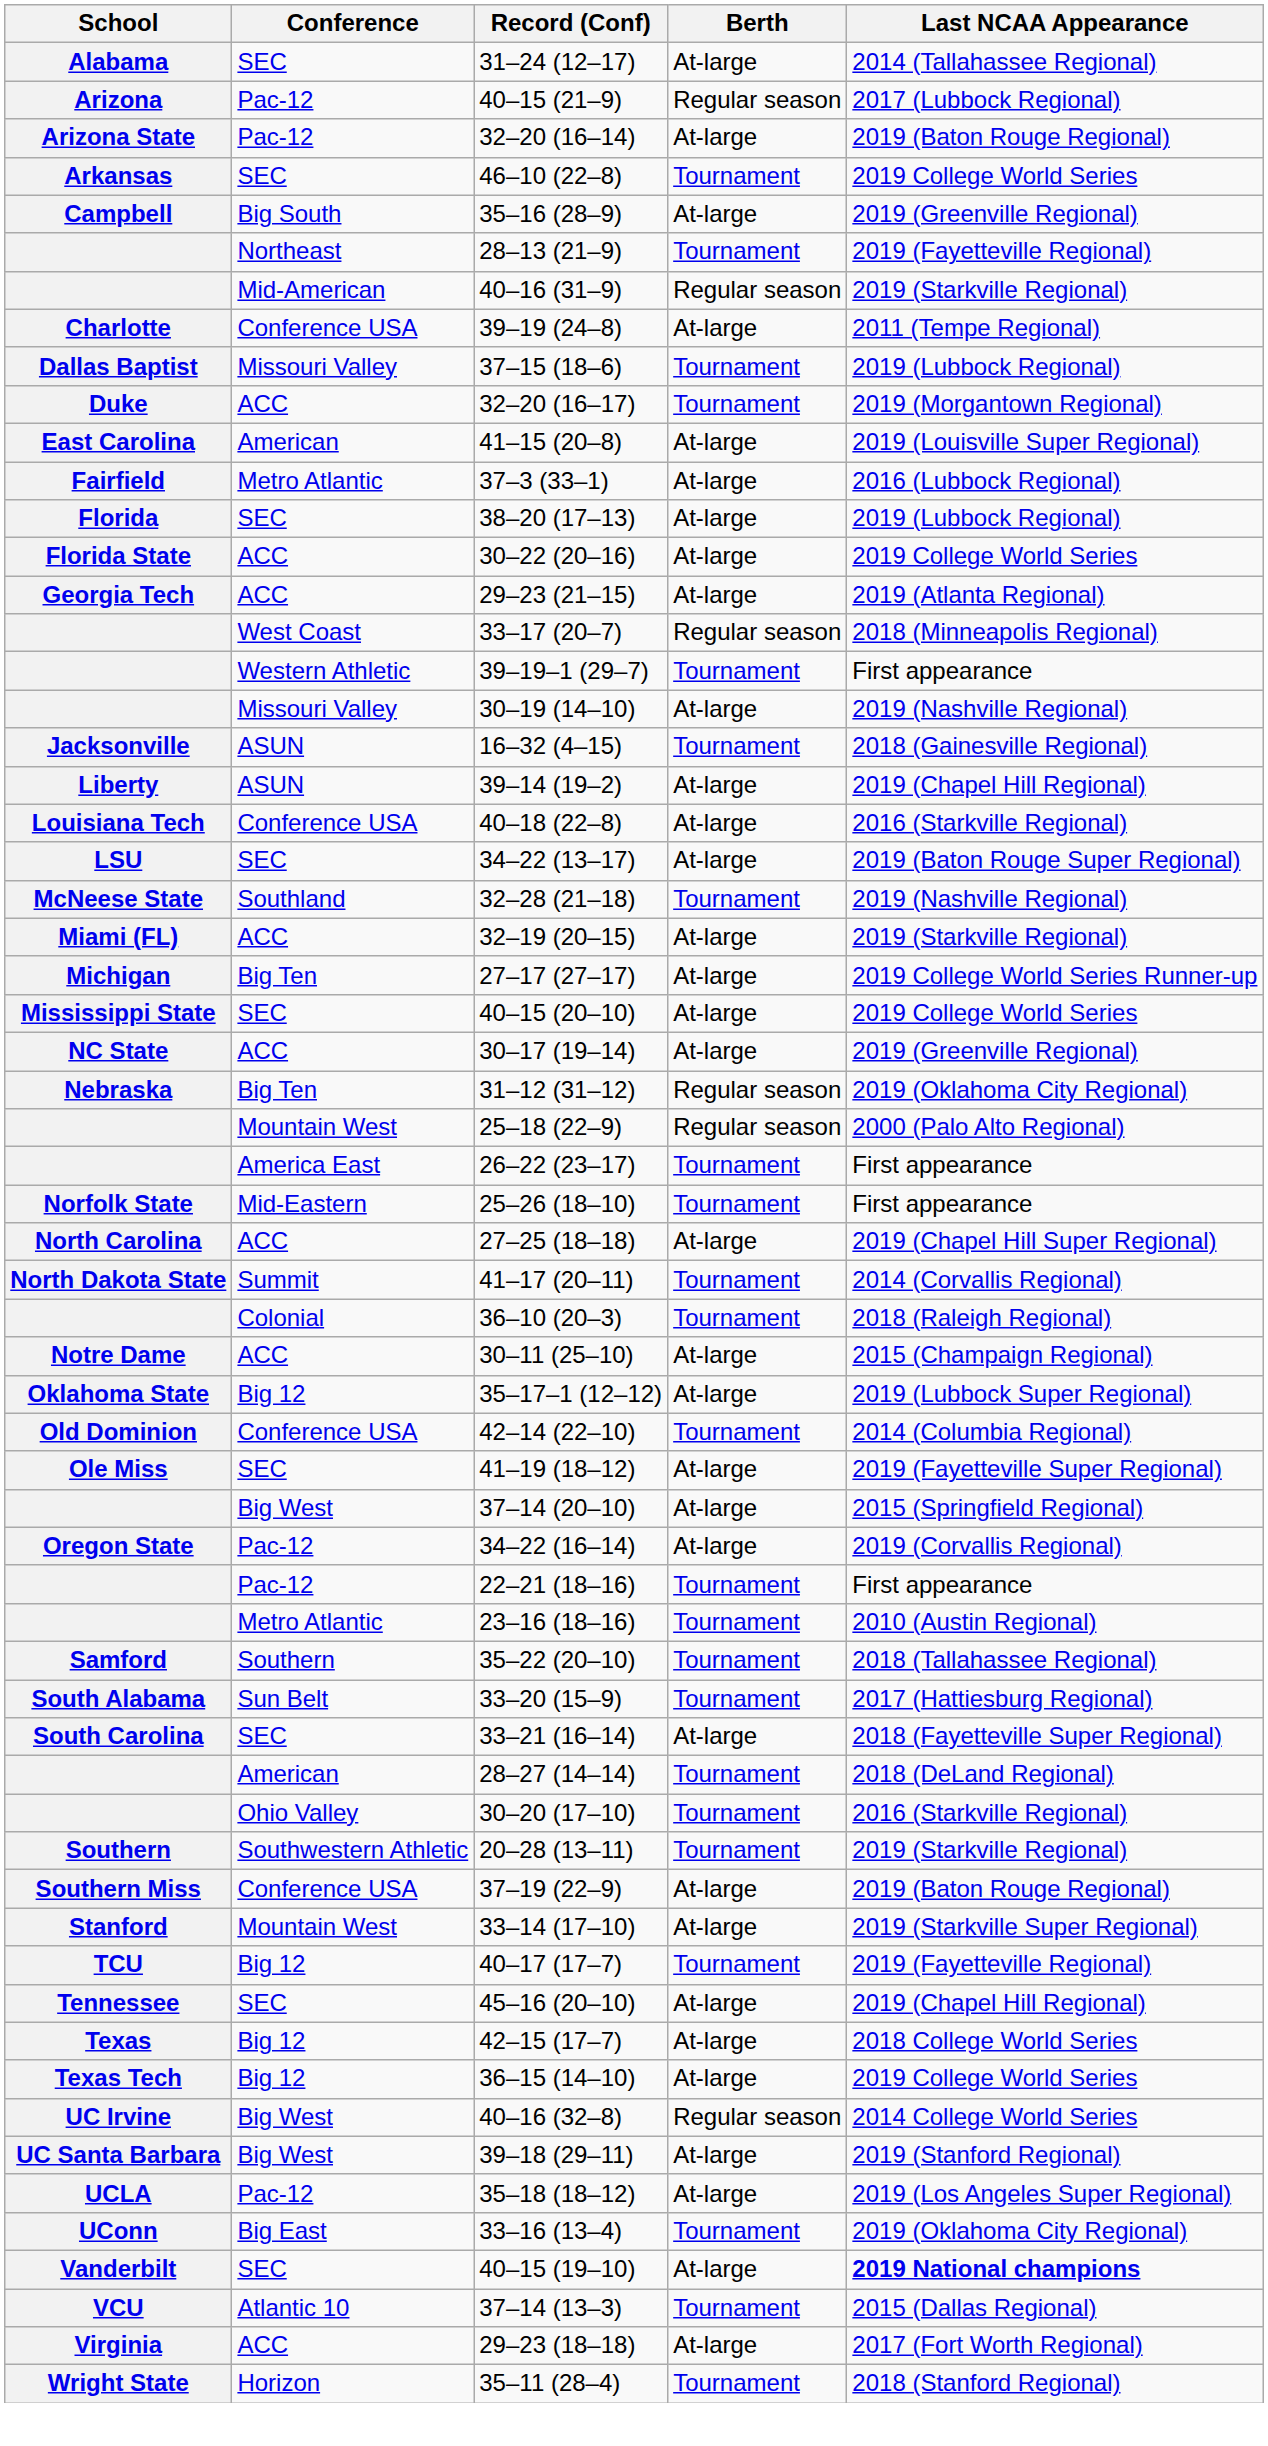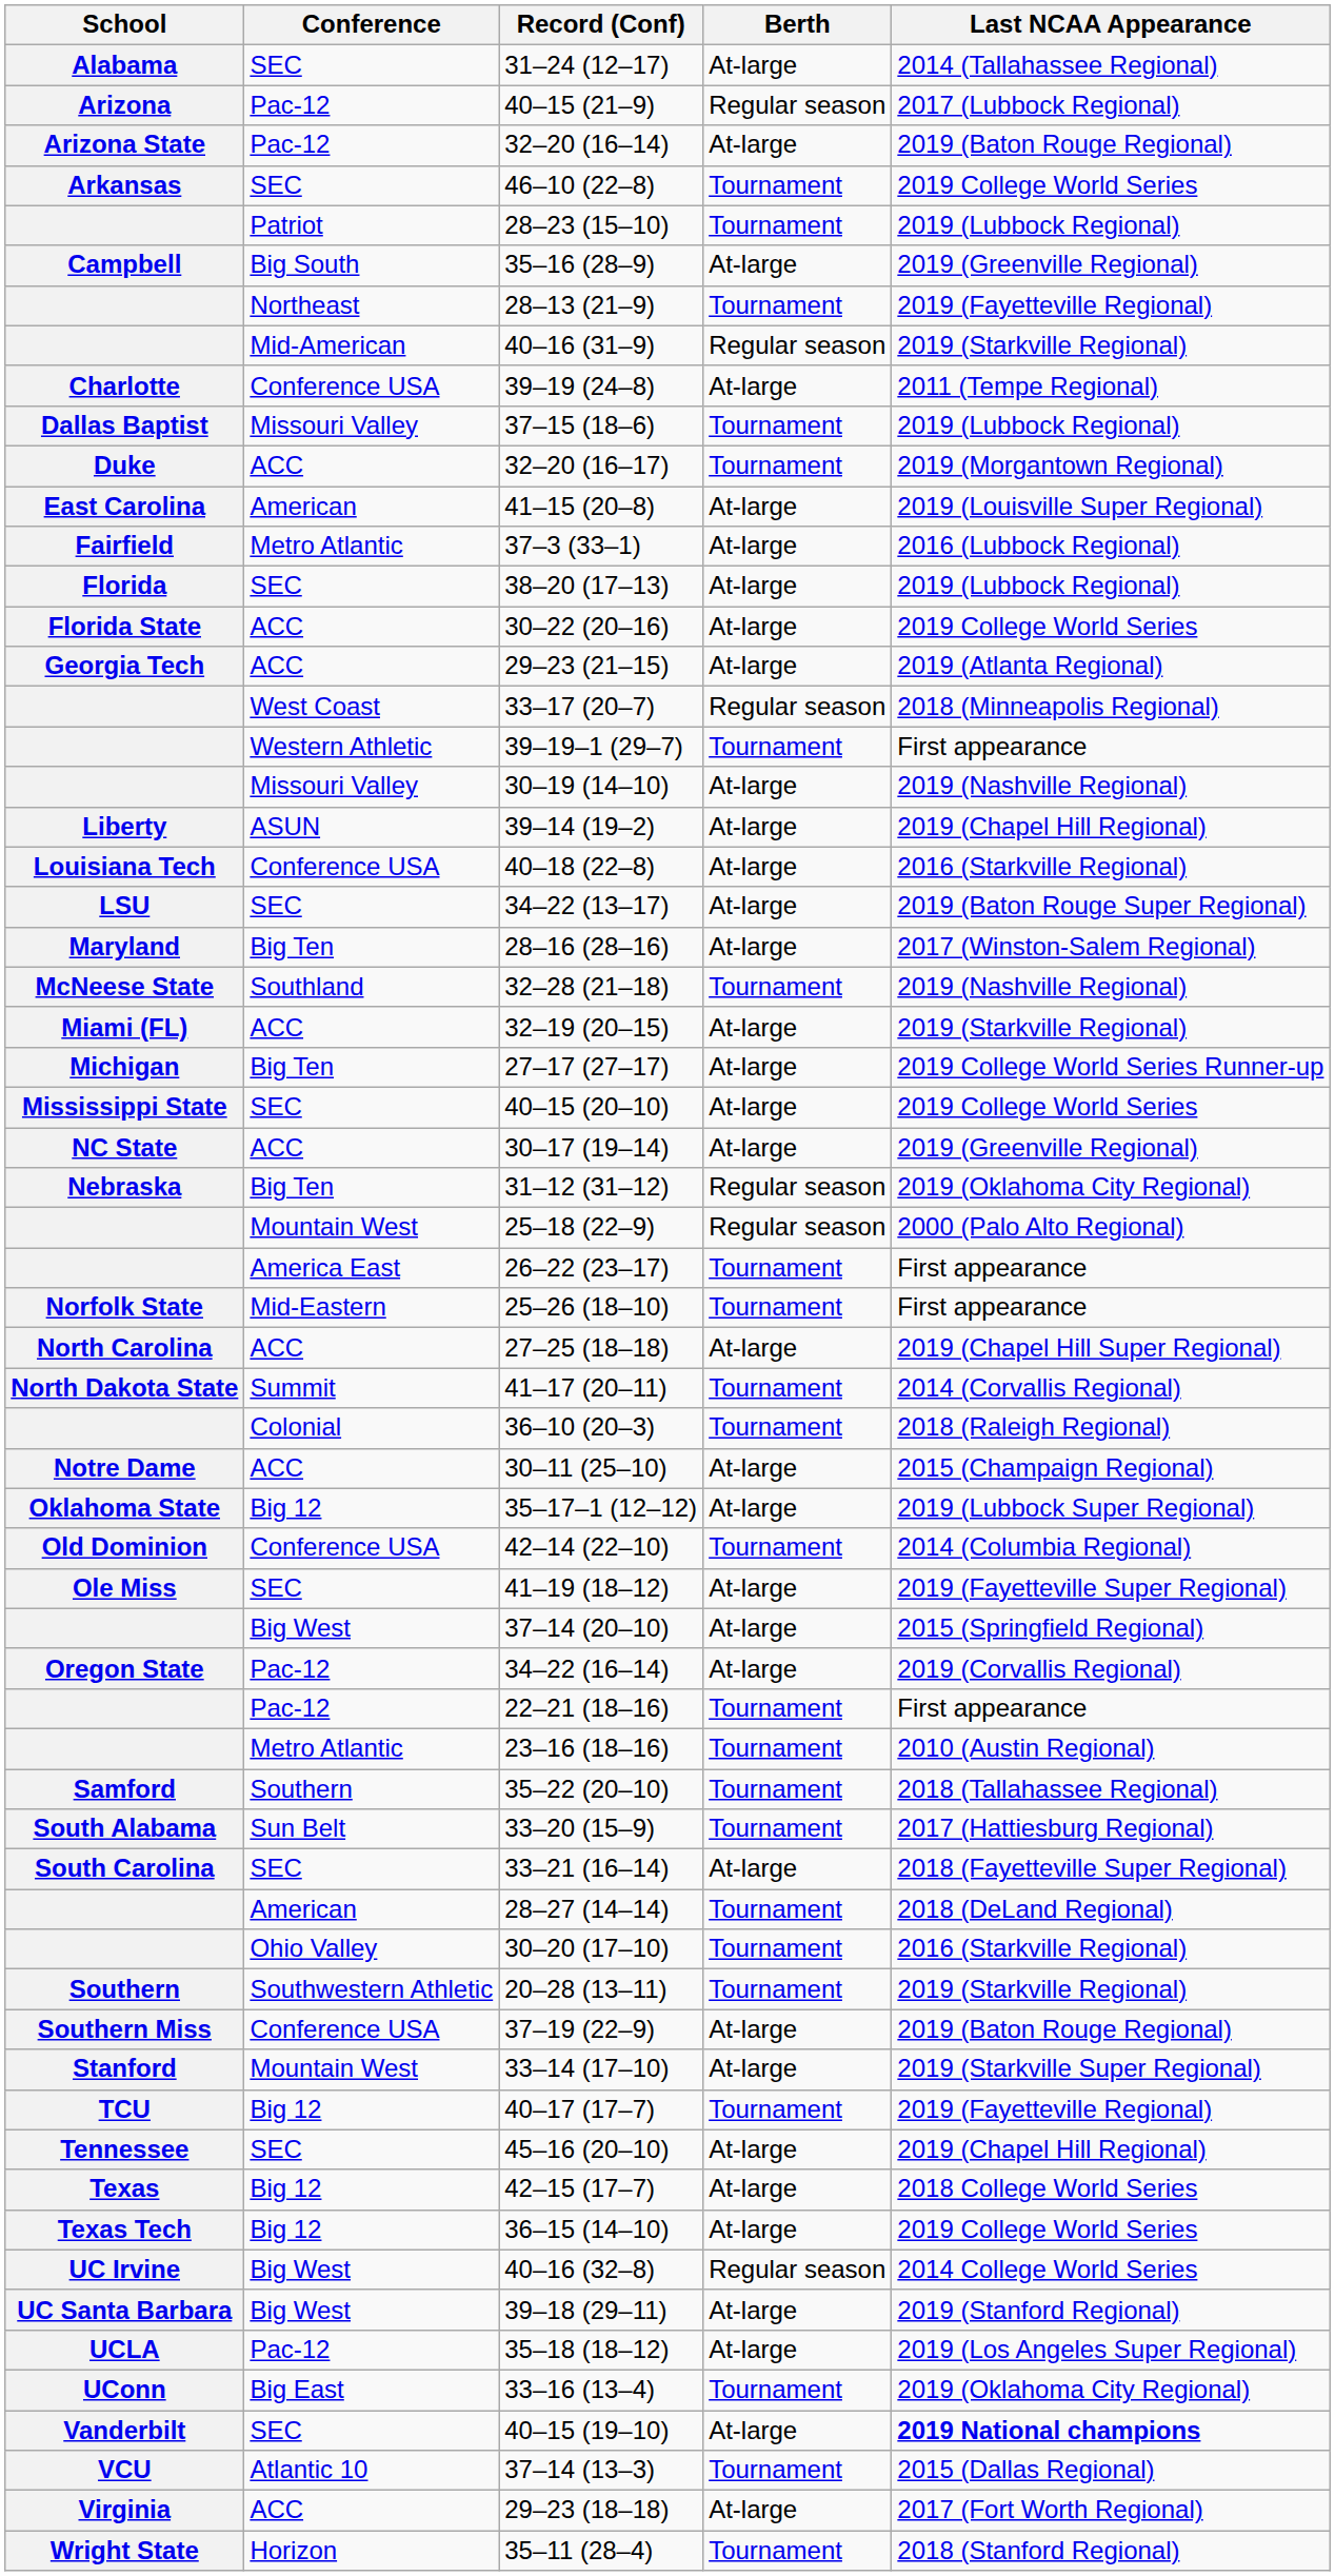+ row: Patriot | 28–23 (15–10) | Tournament | 2019 (Lubbock Regional)
- row: Jacksonville | ASUN | 16–32 (4–15) | Tournament | 2018 (Gainesville Regional)
+ row: Maryland | Big Ten | 28–16 (28–16) | At-large | 2017 (Winston-Salem Regional)
